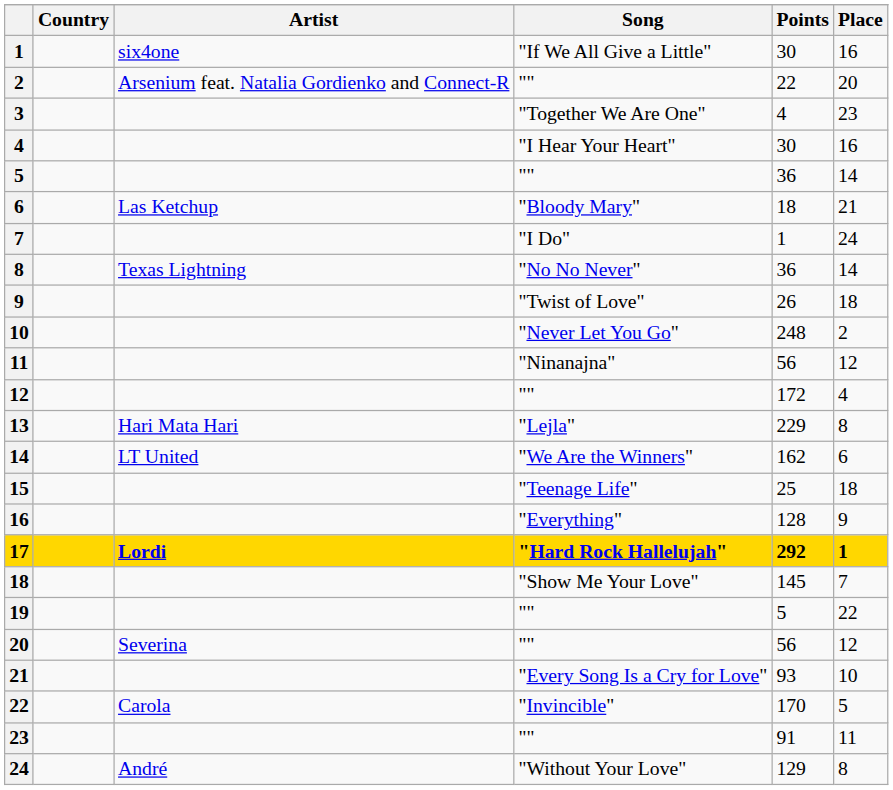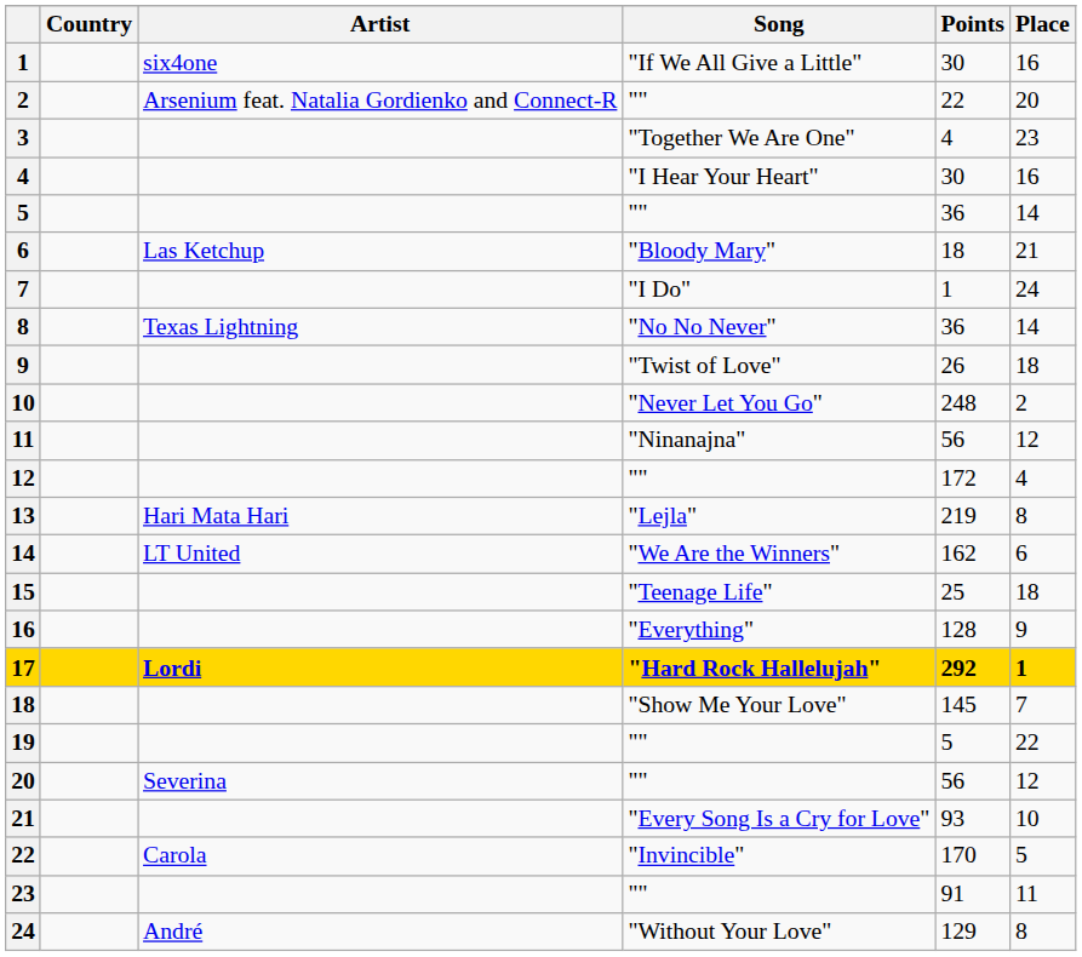13 | Points: 229 -> 219
